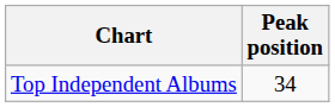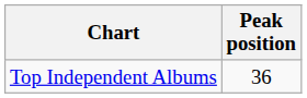Top Independent Albums | Peak position: 34 -> 36
